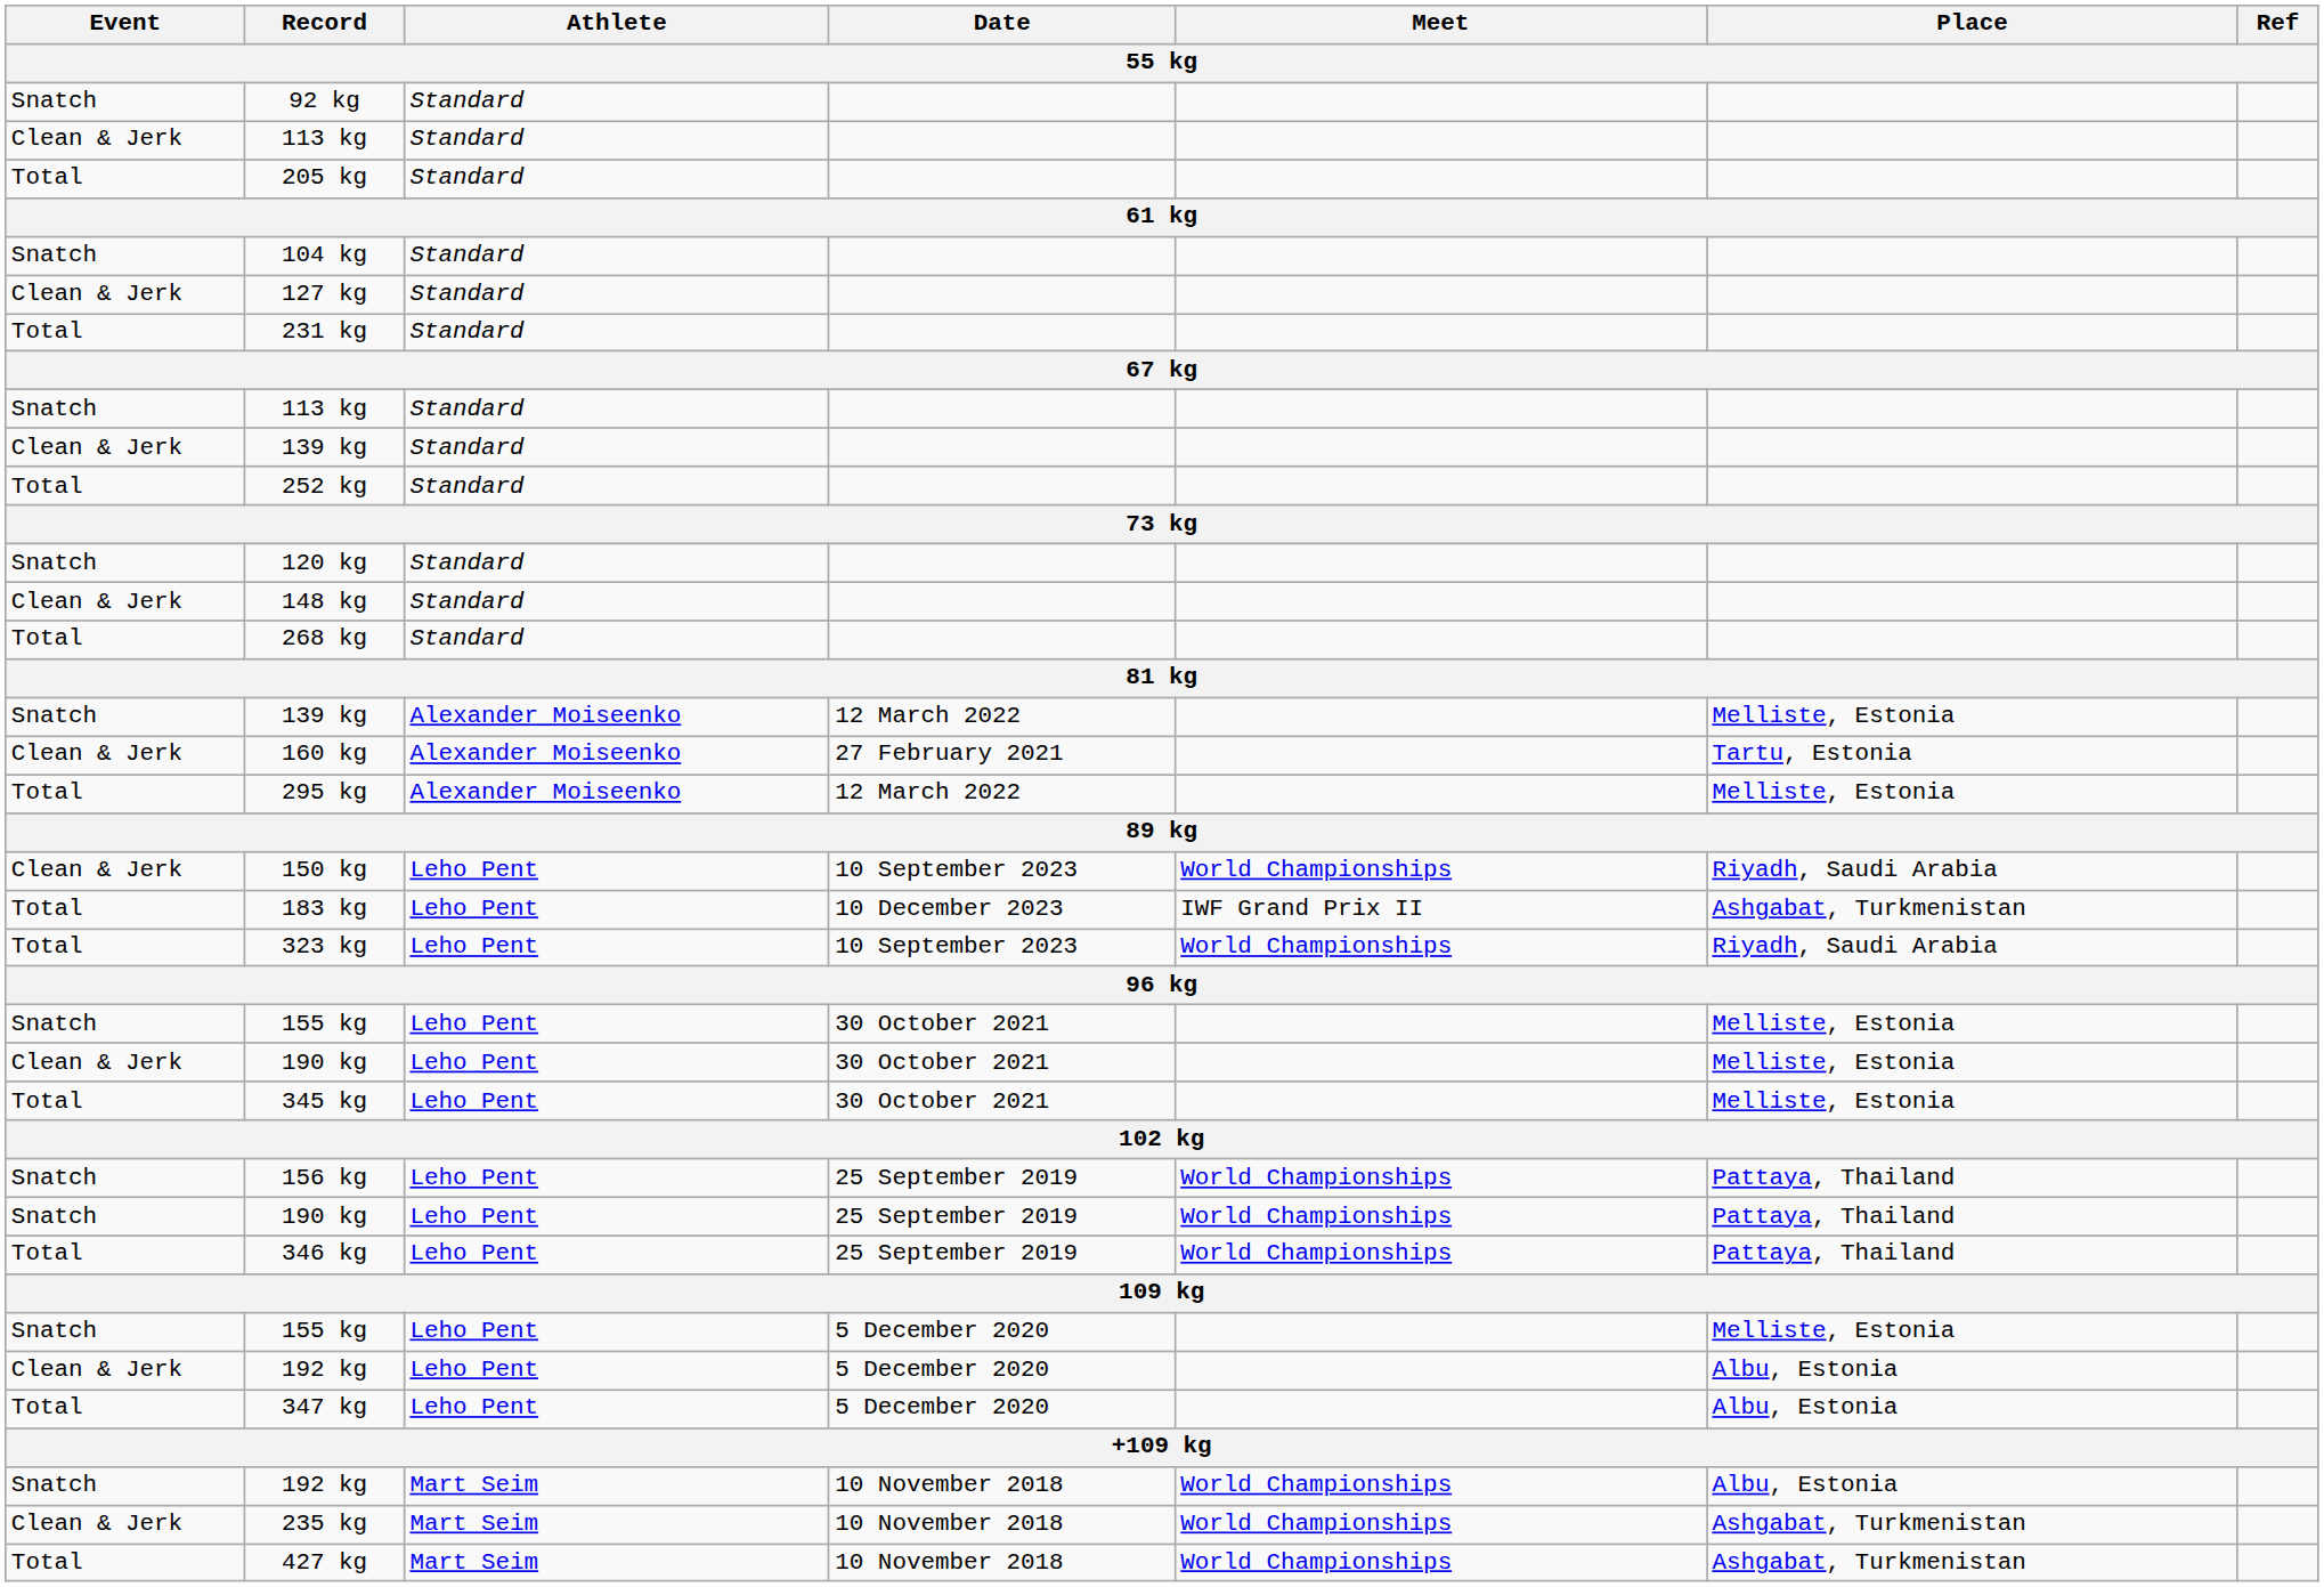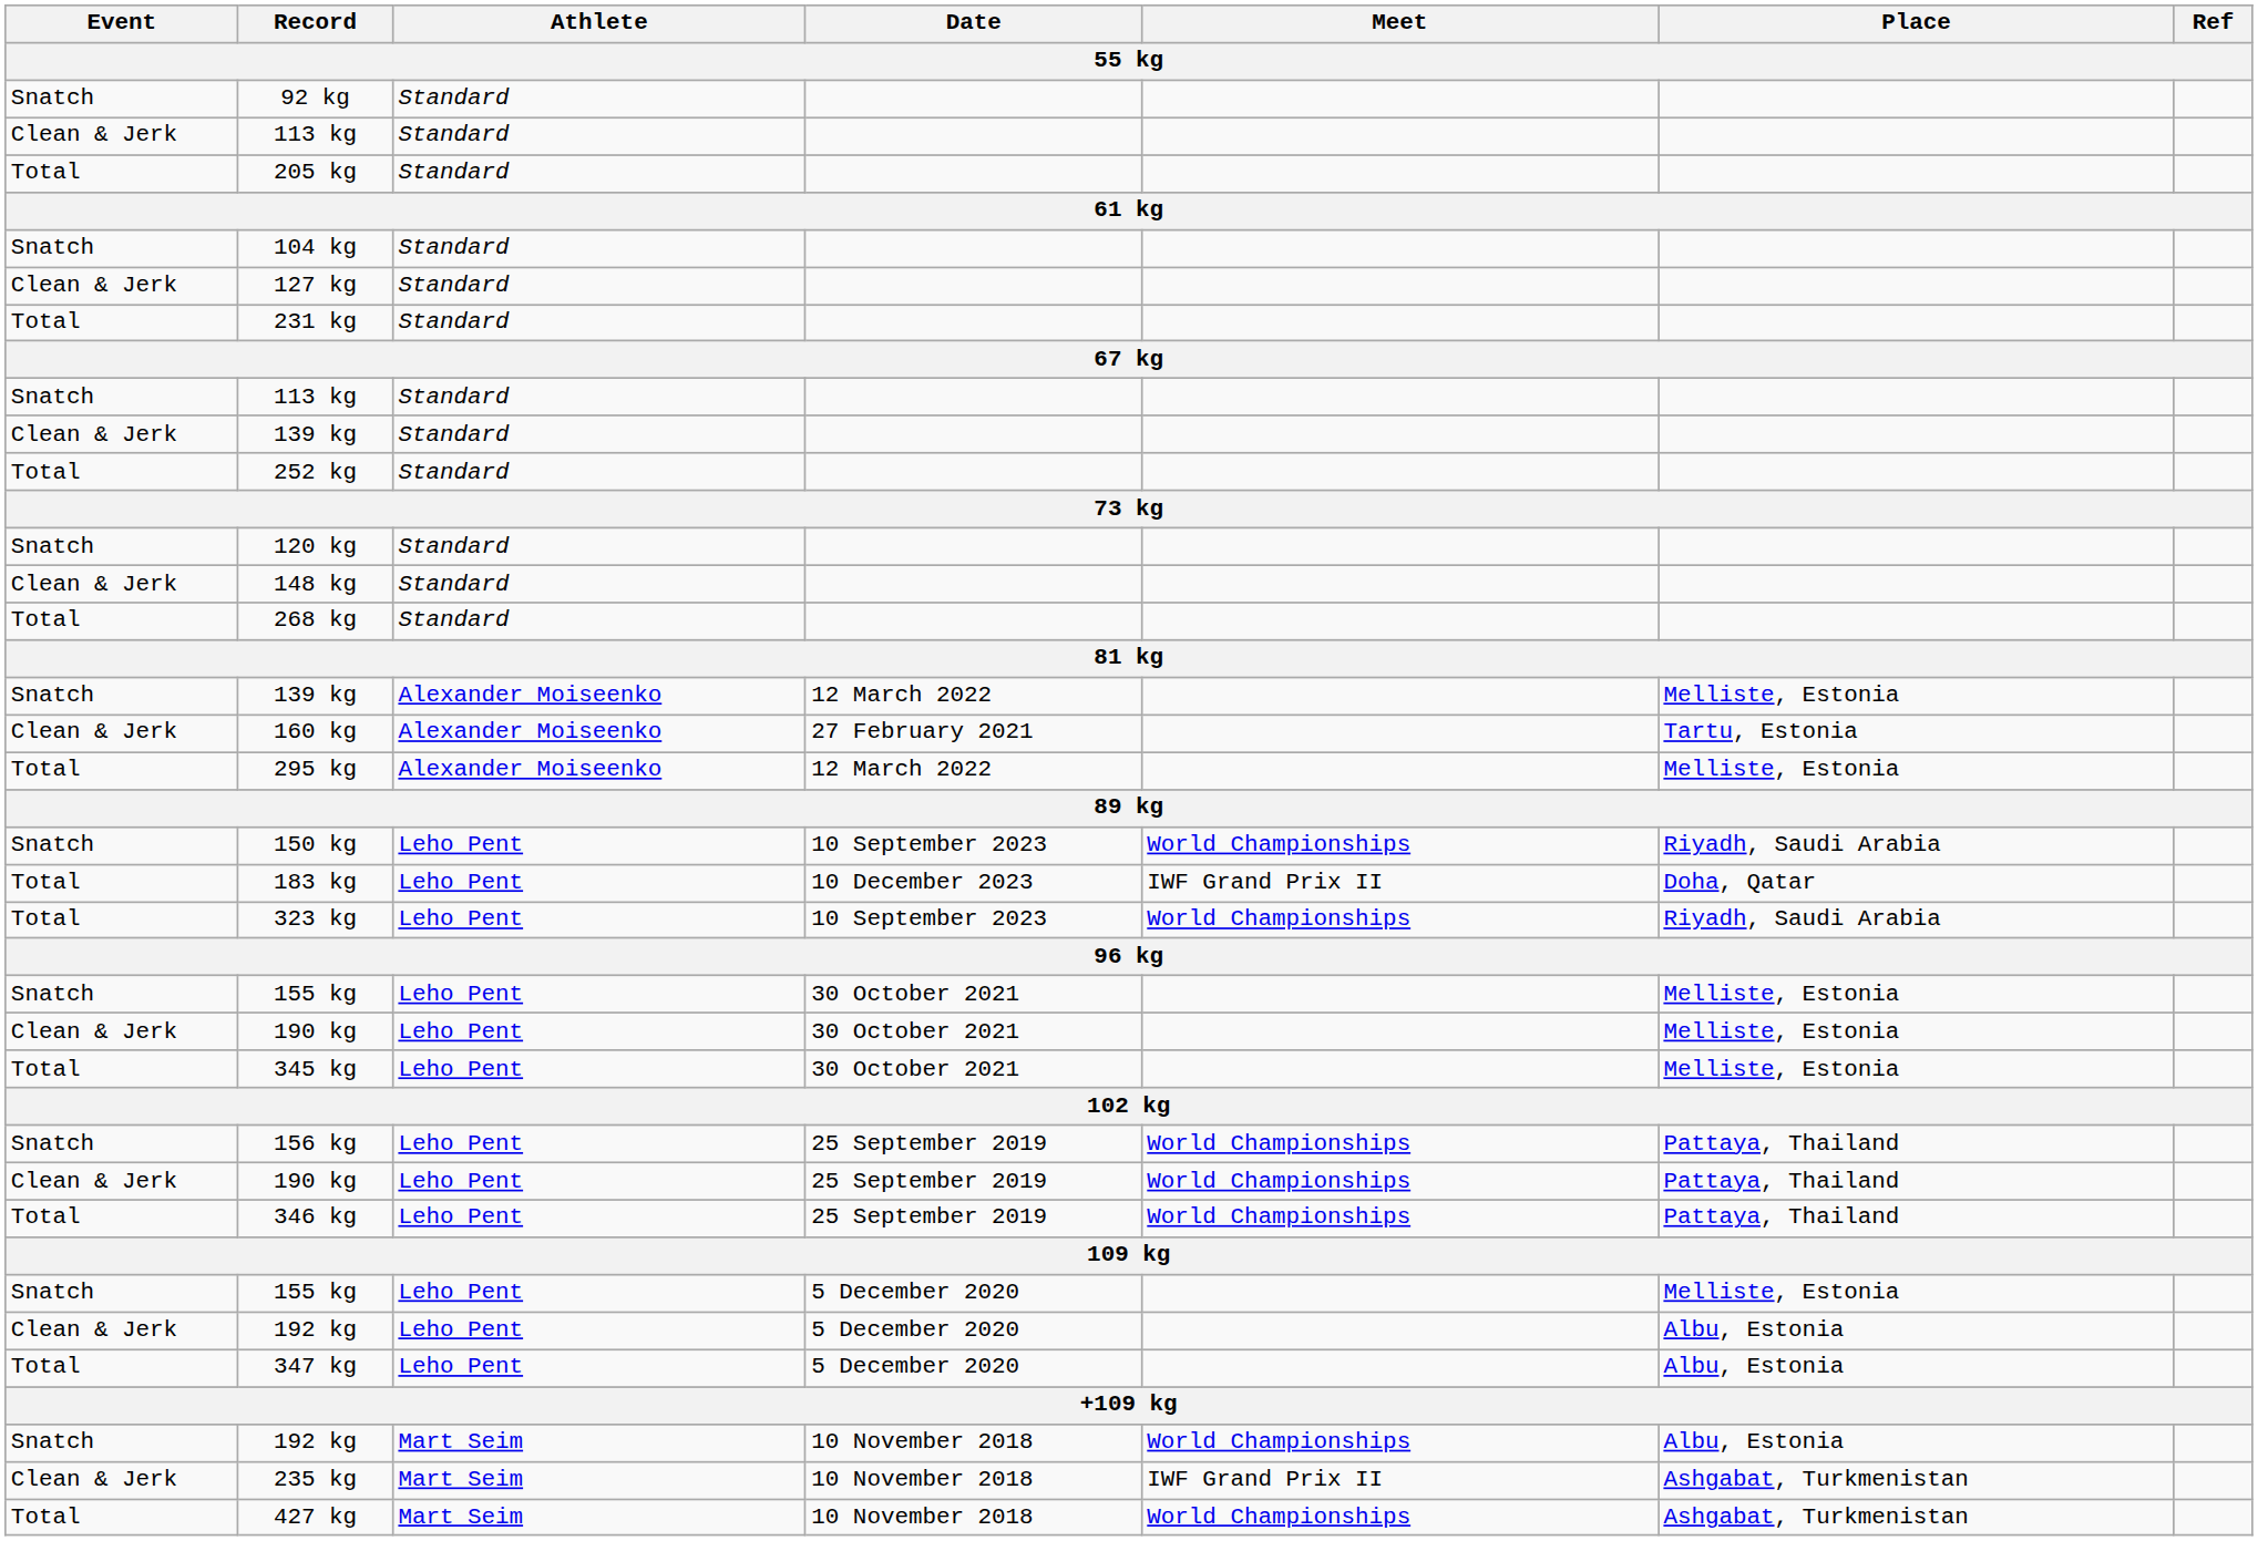150 kg | Event: Clean & Jerk -> Snatch
183 kg | Place: Ashgabat, Turkmenistan -> Doha, Qatar
190 kg / 25 September 2019 | Event: Snatch -> Clean & Jerk
235 kg | Meet: World Championships -> IWF Grand Prix II
